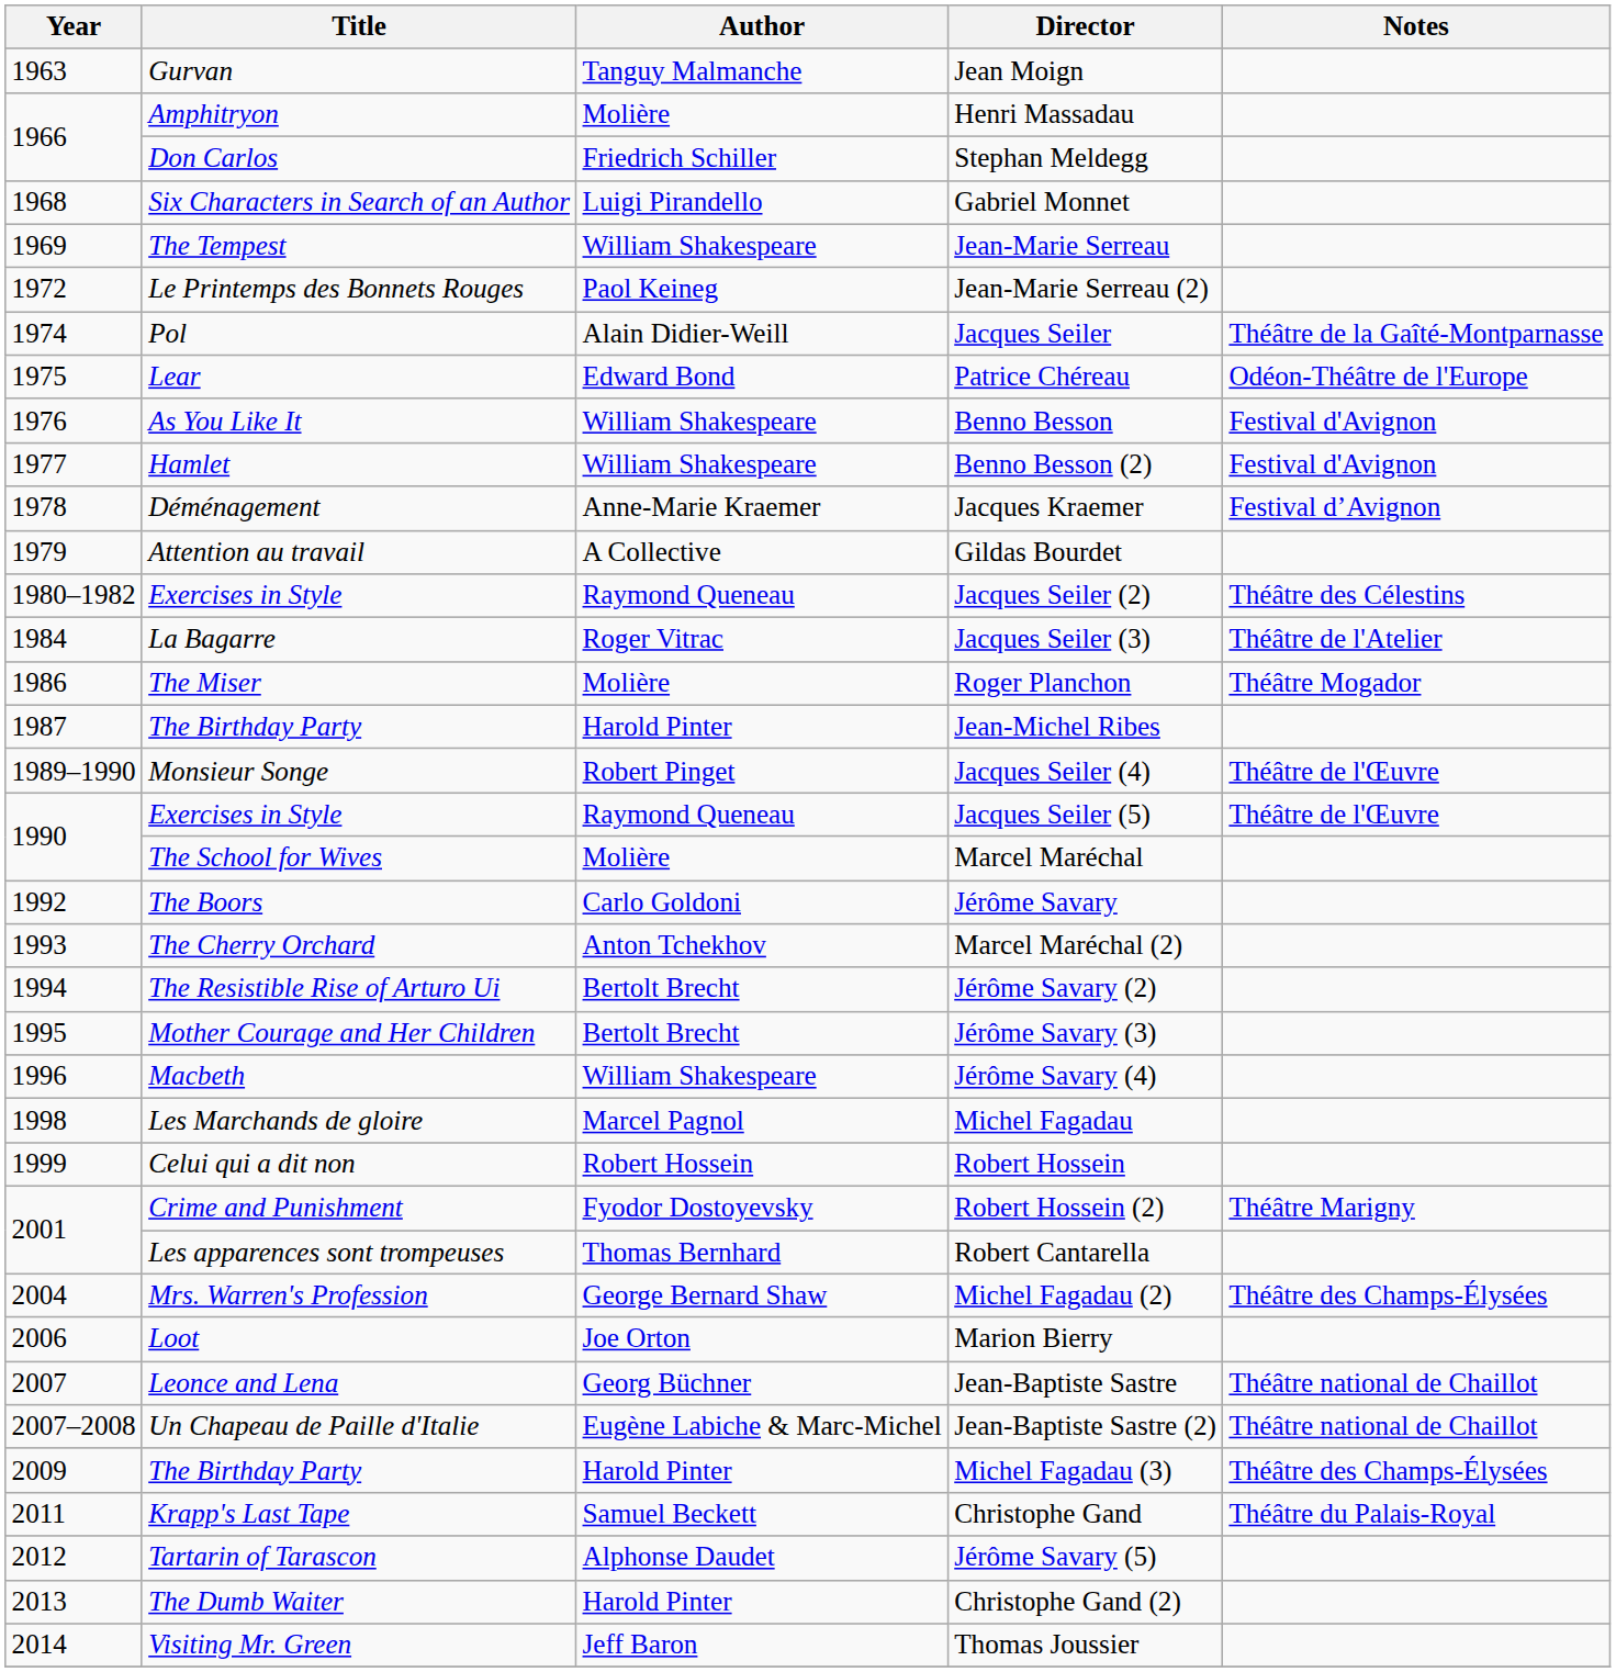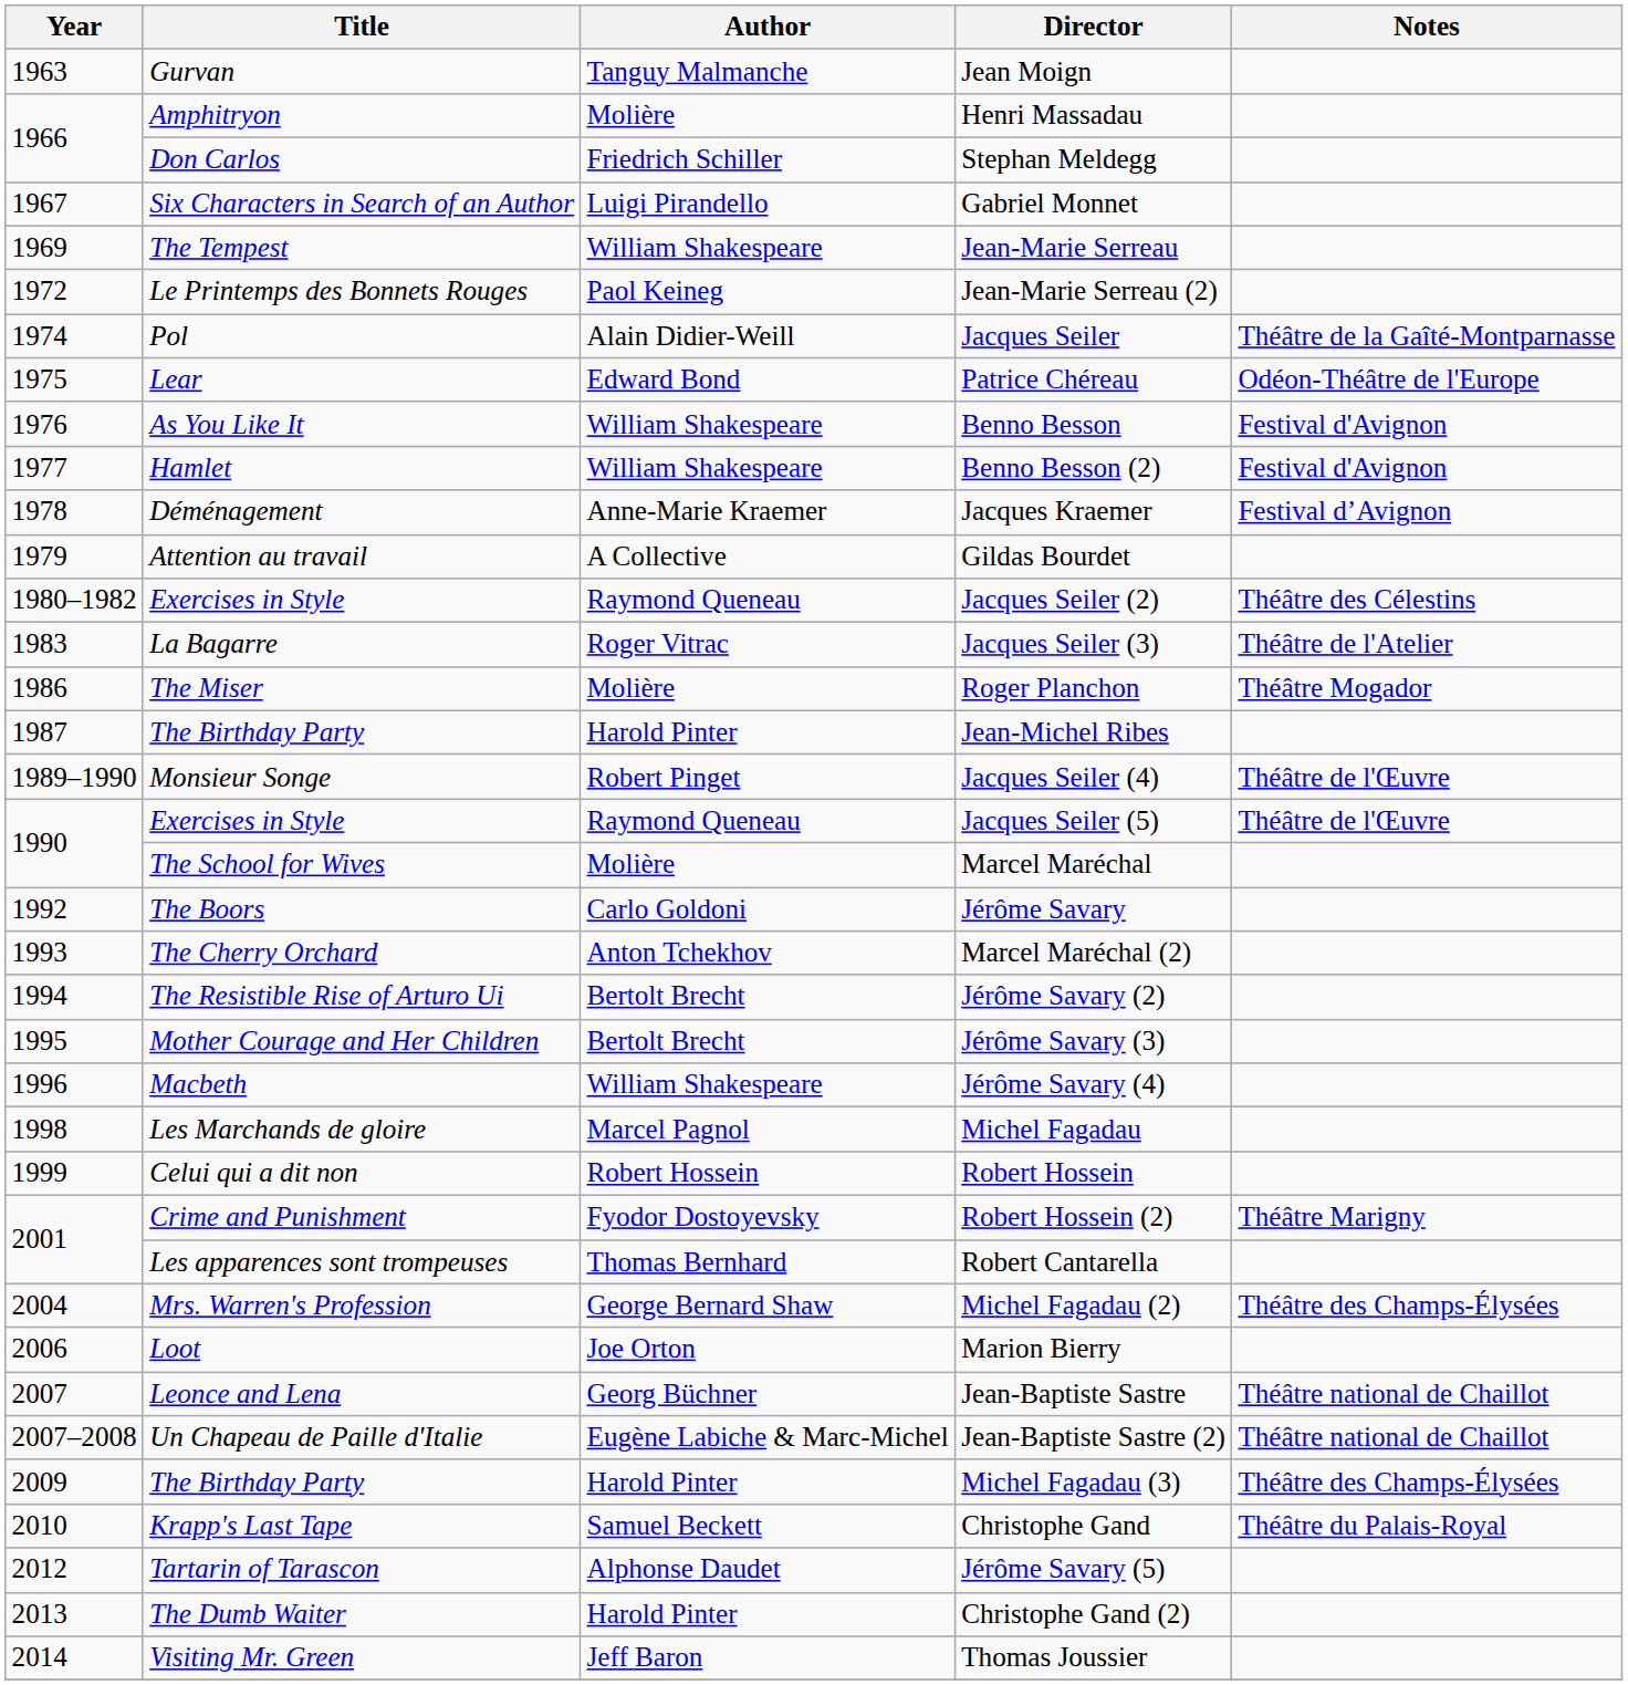Gabriel Monnet | Year: 1968 -> 1967
Jacques Seiler (3) | Year: 1984 -> 1983
Christophe Gand | Year: 2011 -> 2010
